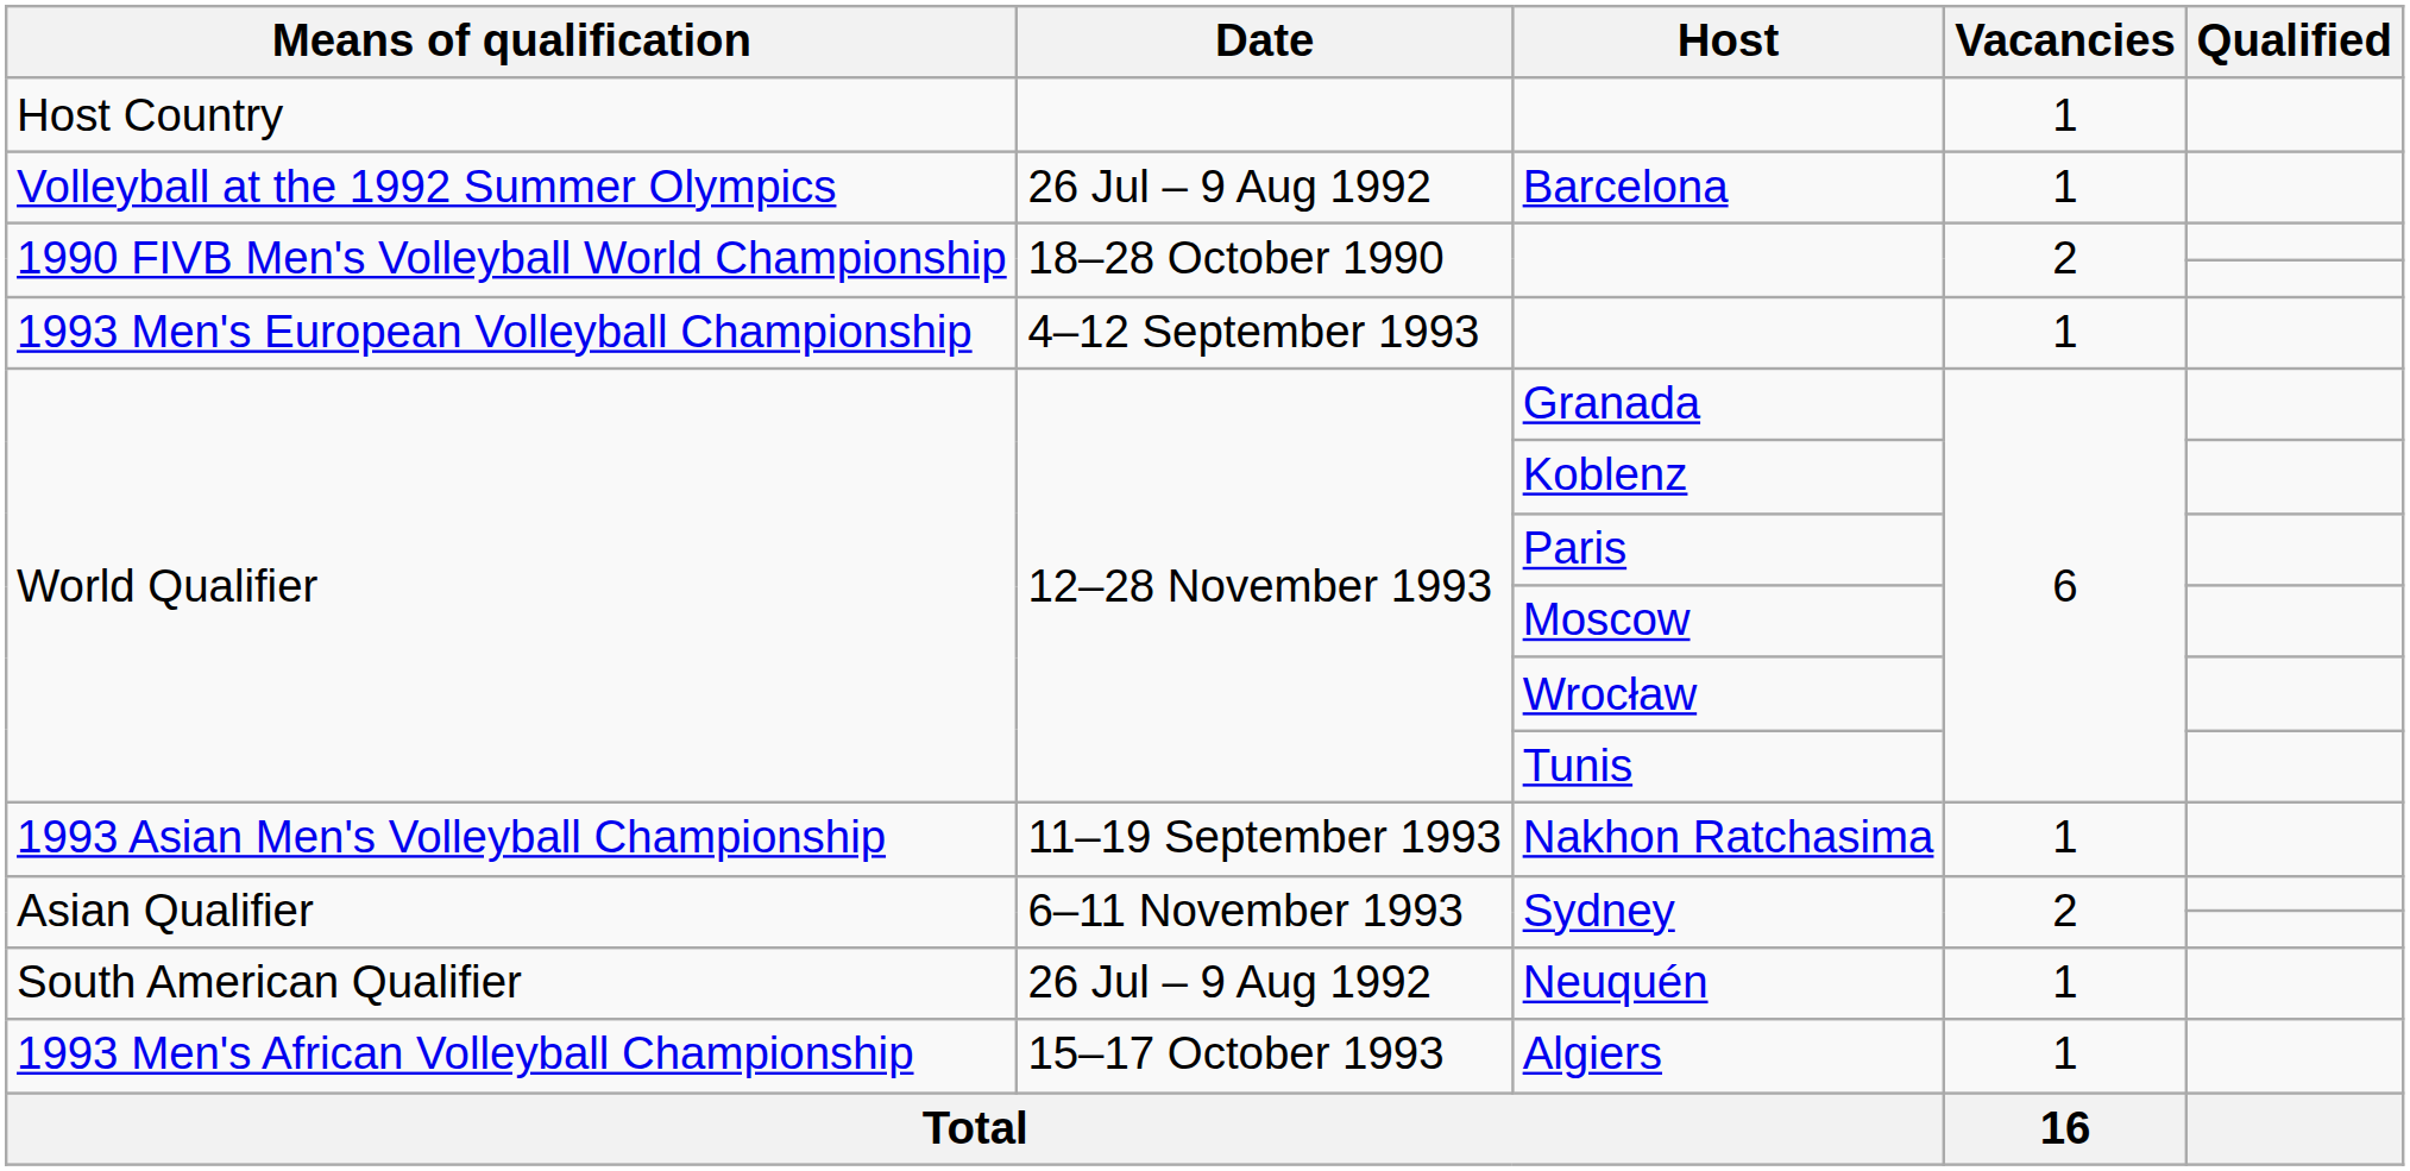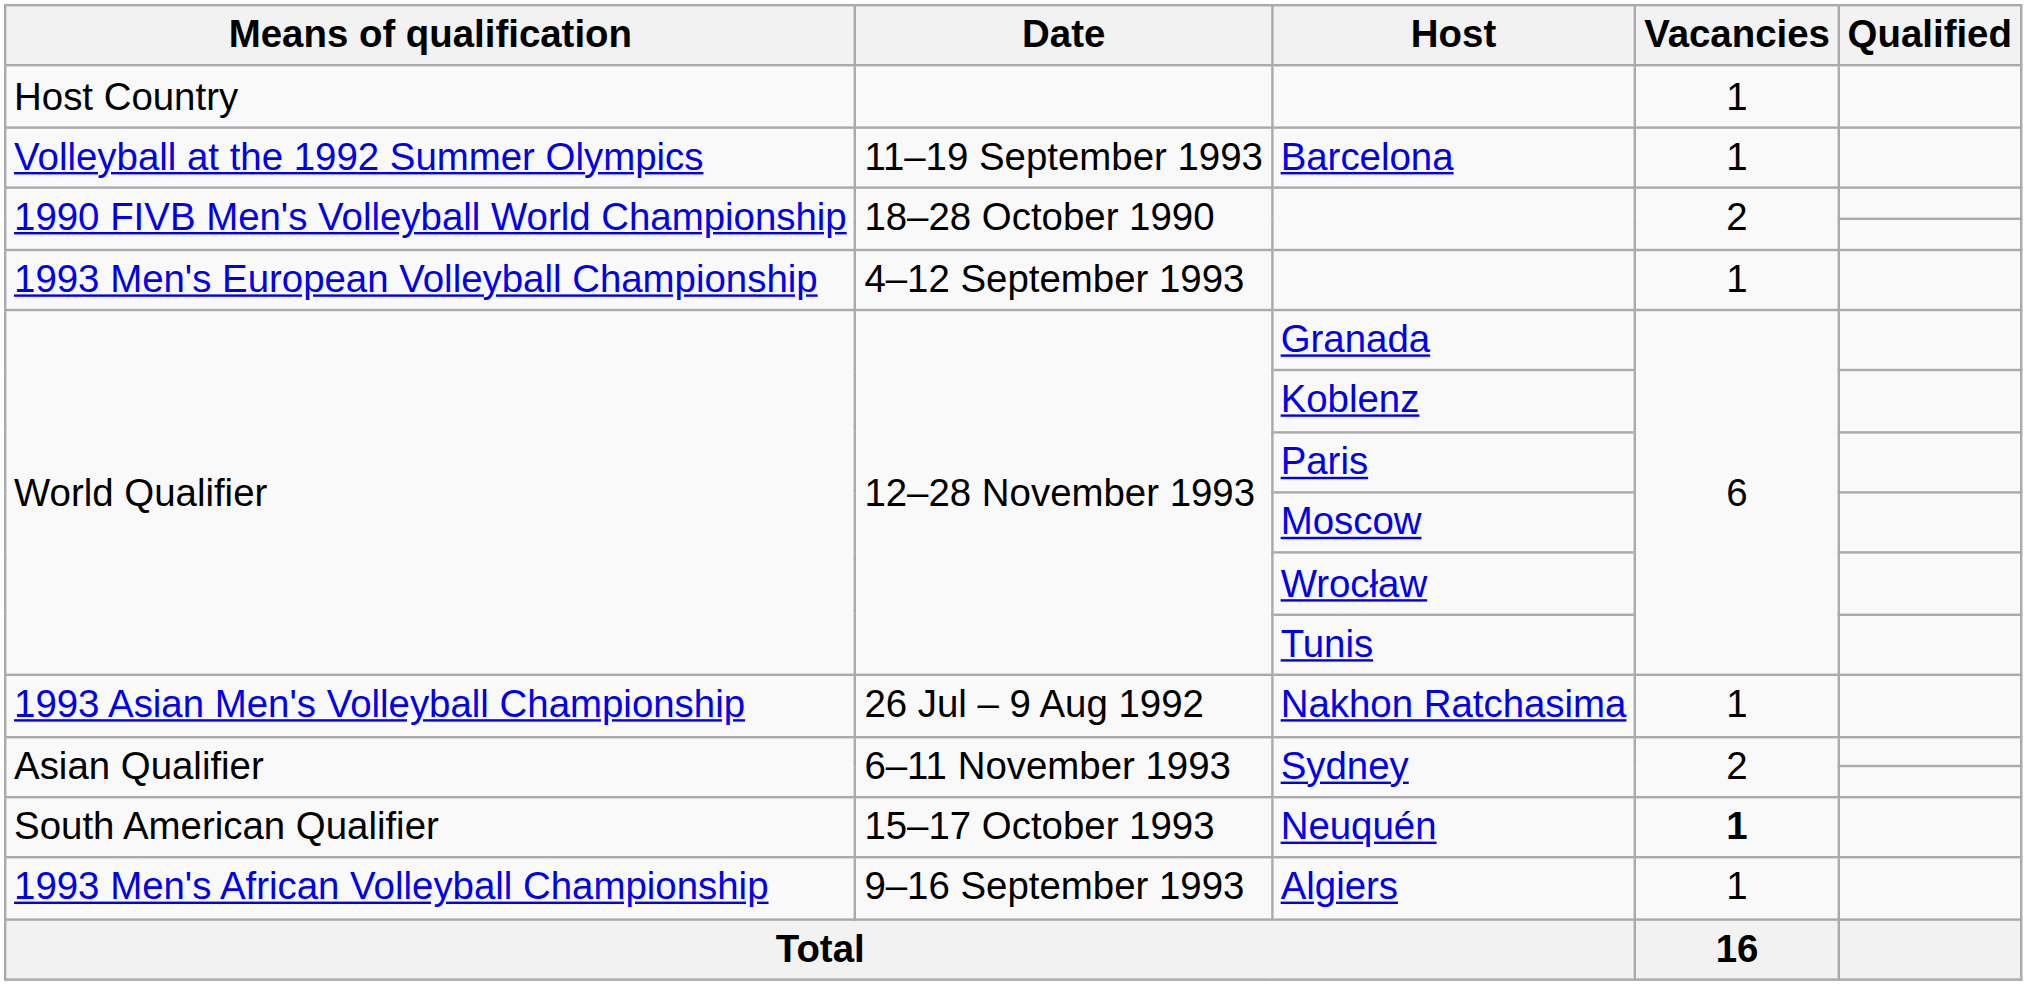Barcelona | Date: 26 Jul – 9 Aug 1992 -> 11–19 September 1993
Nakhon Ratchasima | Date: 11–19 September 1993 -> 26 Jul – 9 Aug 1992
Neuquén | Date: 26 Jul – 9 Aug 1992 -> 15–17 October 1993
Neuquén | Vacancies: normal -> bold
Algiers | Date: 15–17 October 1993 -> 9–16 September 1993
